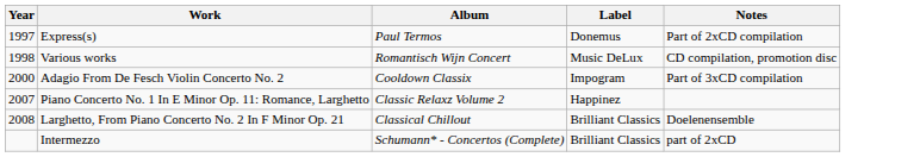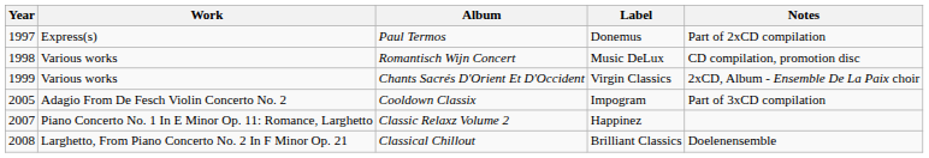+ row: 1999 | Various works | Chants Sacrés D'Orient Et D'Occident | Virgin Classics | 2xCD, Album - Ensemble De La Paix choir
Cooldown Classix | Year: 2000 -> 2005
- row: Intermezzo | Schumann* - Concertos (Complete) | Brilliant Classics | part of 2xCD
